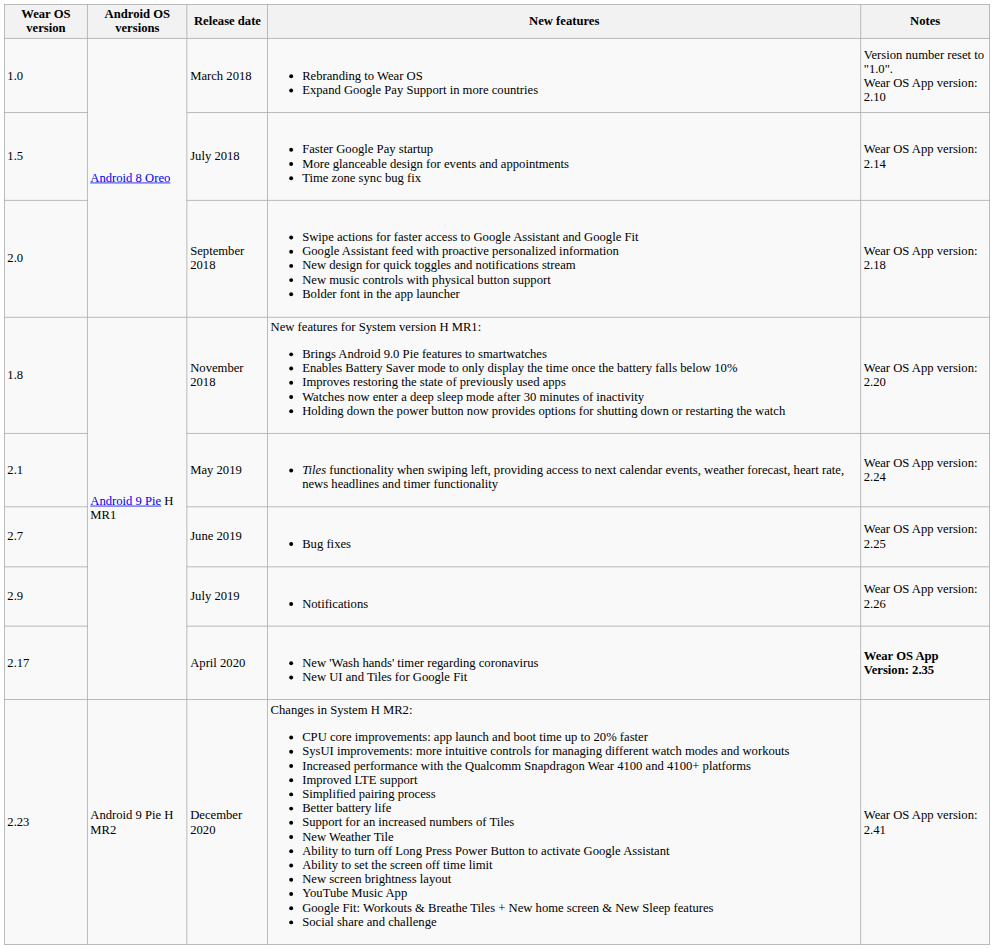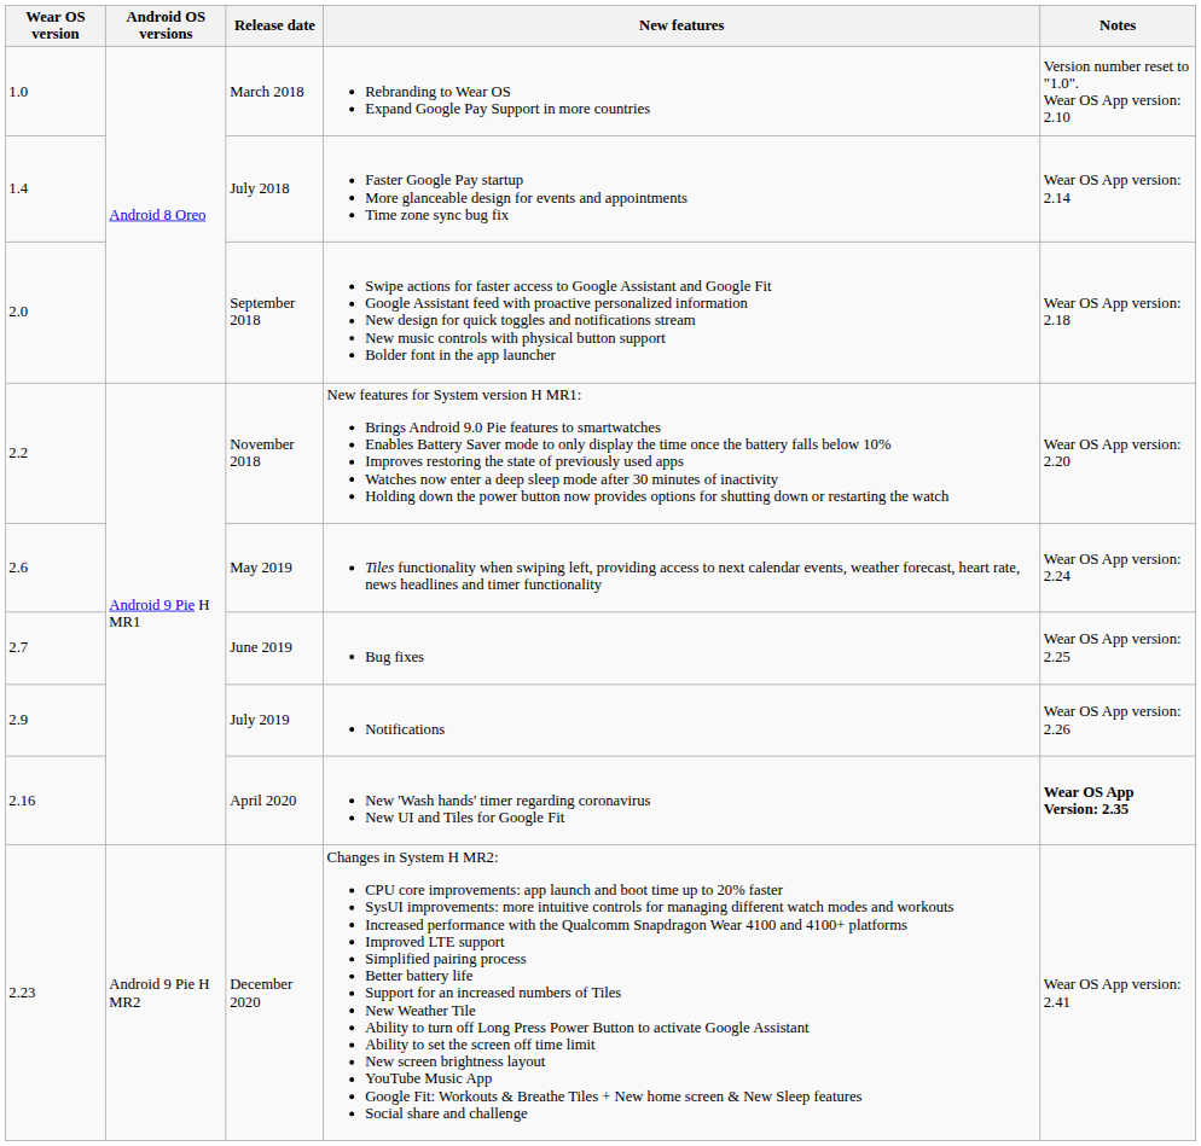July 2018 | Wear OS version: 1.5 -> 1.4
November 2018 | Wear OS version: 1.8 -> 2.2
May 2019 | Wear OS version: 2.1 -> 2.6
April 2020 | Wear OS version: 2.17 -> 2.16
